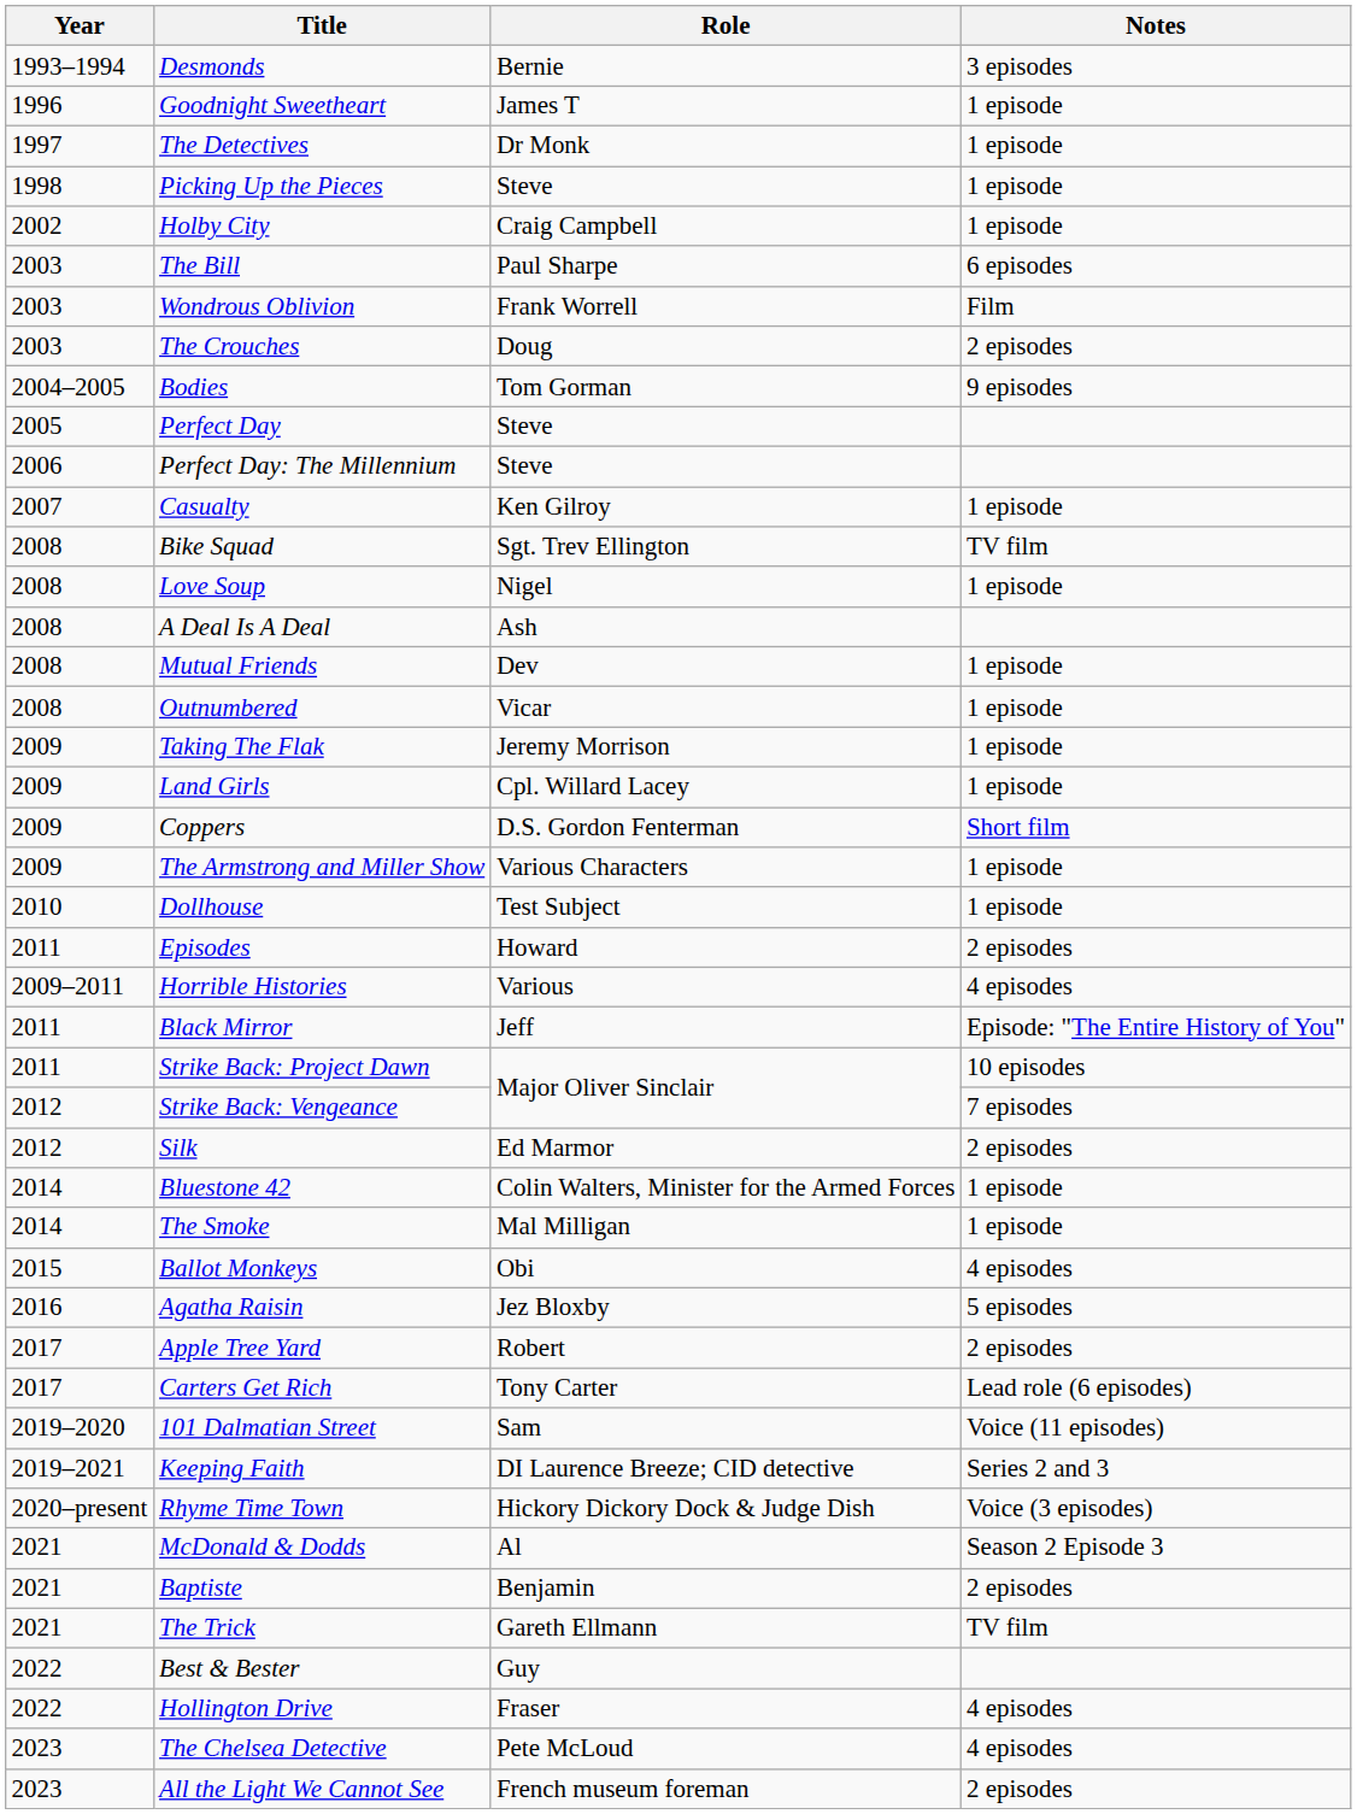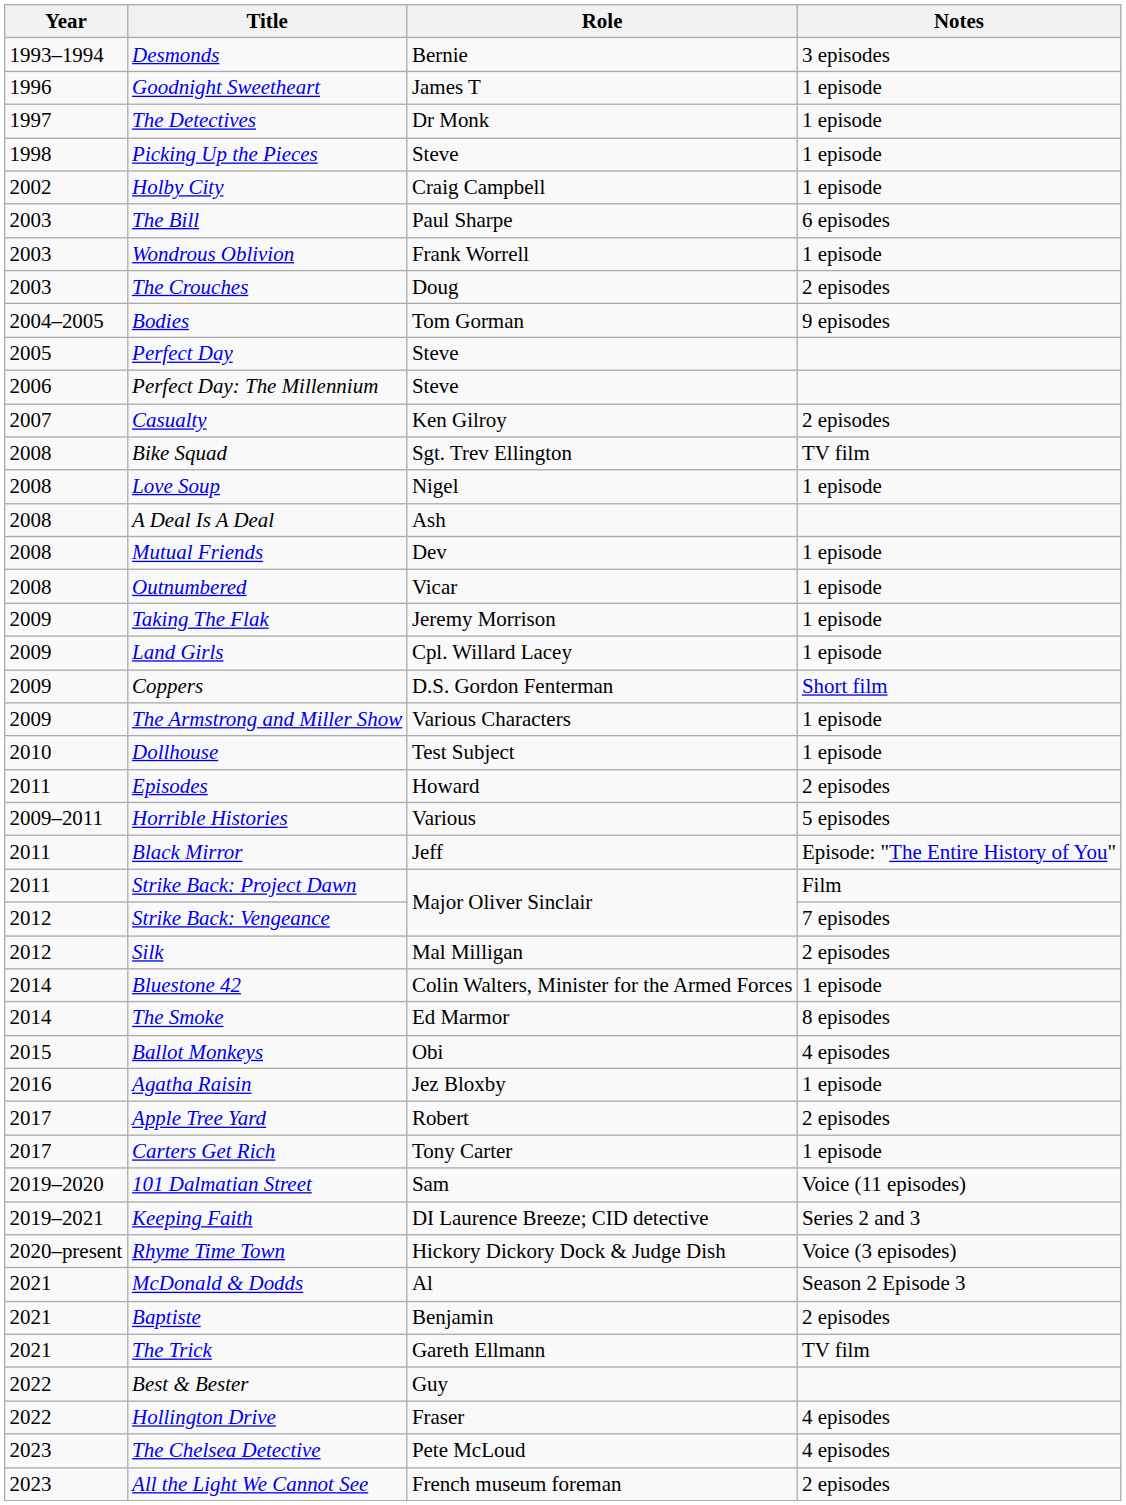Wondrous Oblivion | Notes: Film -> 1 episode
Casualty | Notes: 1 episode -> 2 episodes
Horrible Histories | Notes: 4 episodes -> 5 episodes
Strike Back: Project Dawn | Notes: 10 episodes -> Film
Silk | Role: Ed Marmor -> Mal Milligan
The Smoke | Role: Mal Milligan -> Ed Marmor
The Smoke | Notes: 1 episode -> 8 episodes
Agatha Raisin | Notes: 5 episodes -> 1 episode
Carters Get Rich | Notes: Lead role (6 episodes) -> 1 episode
